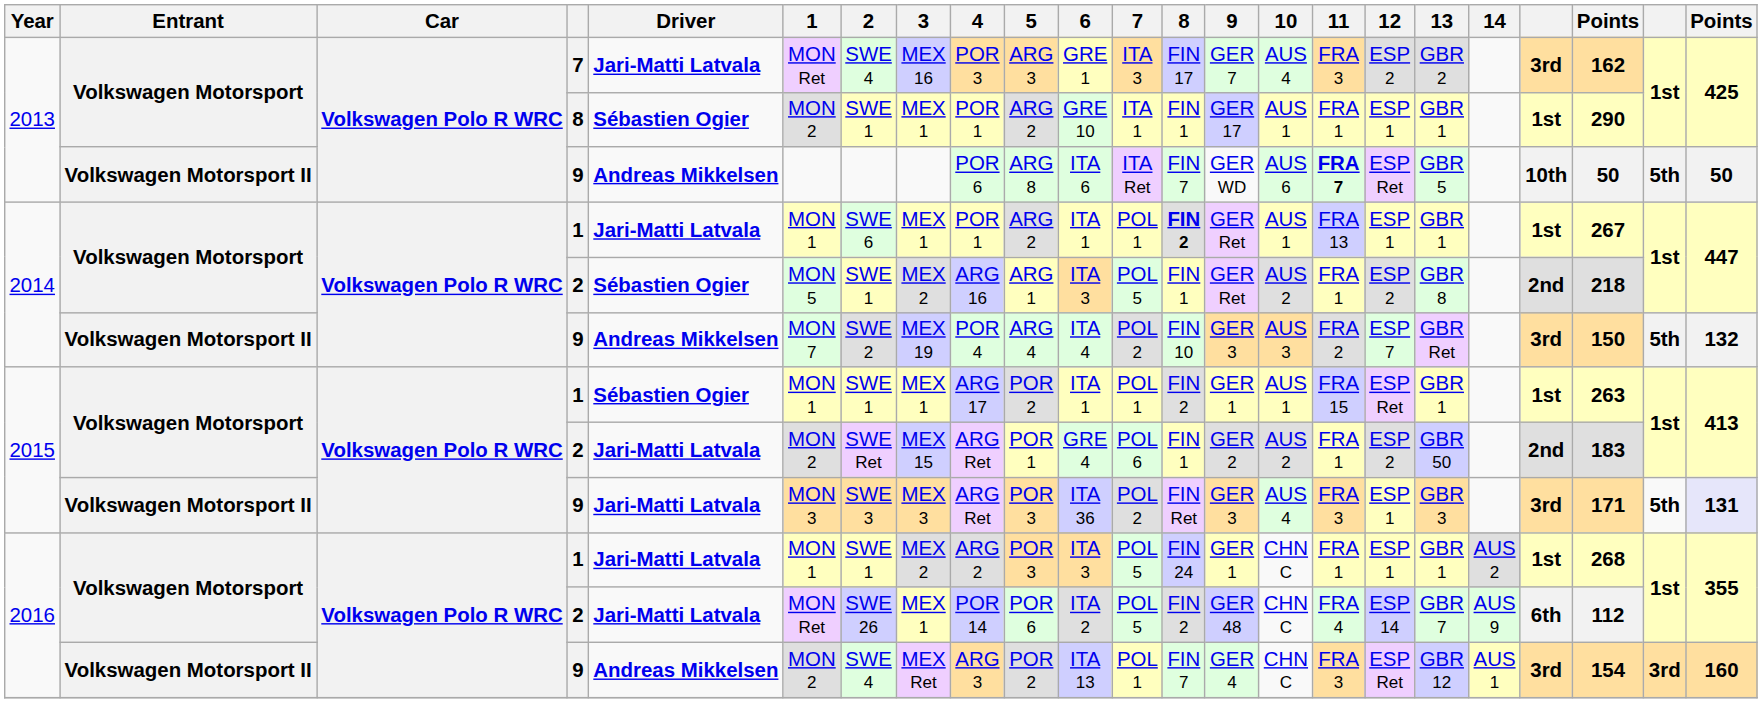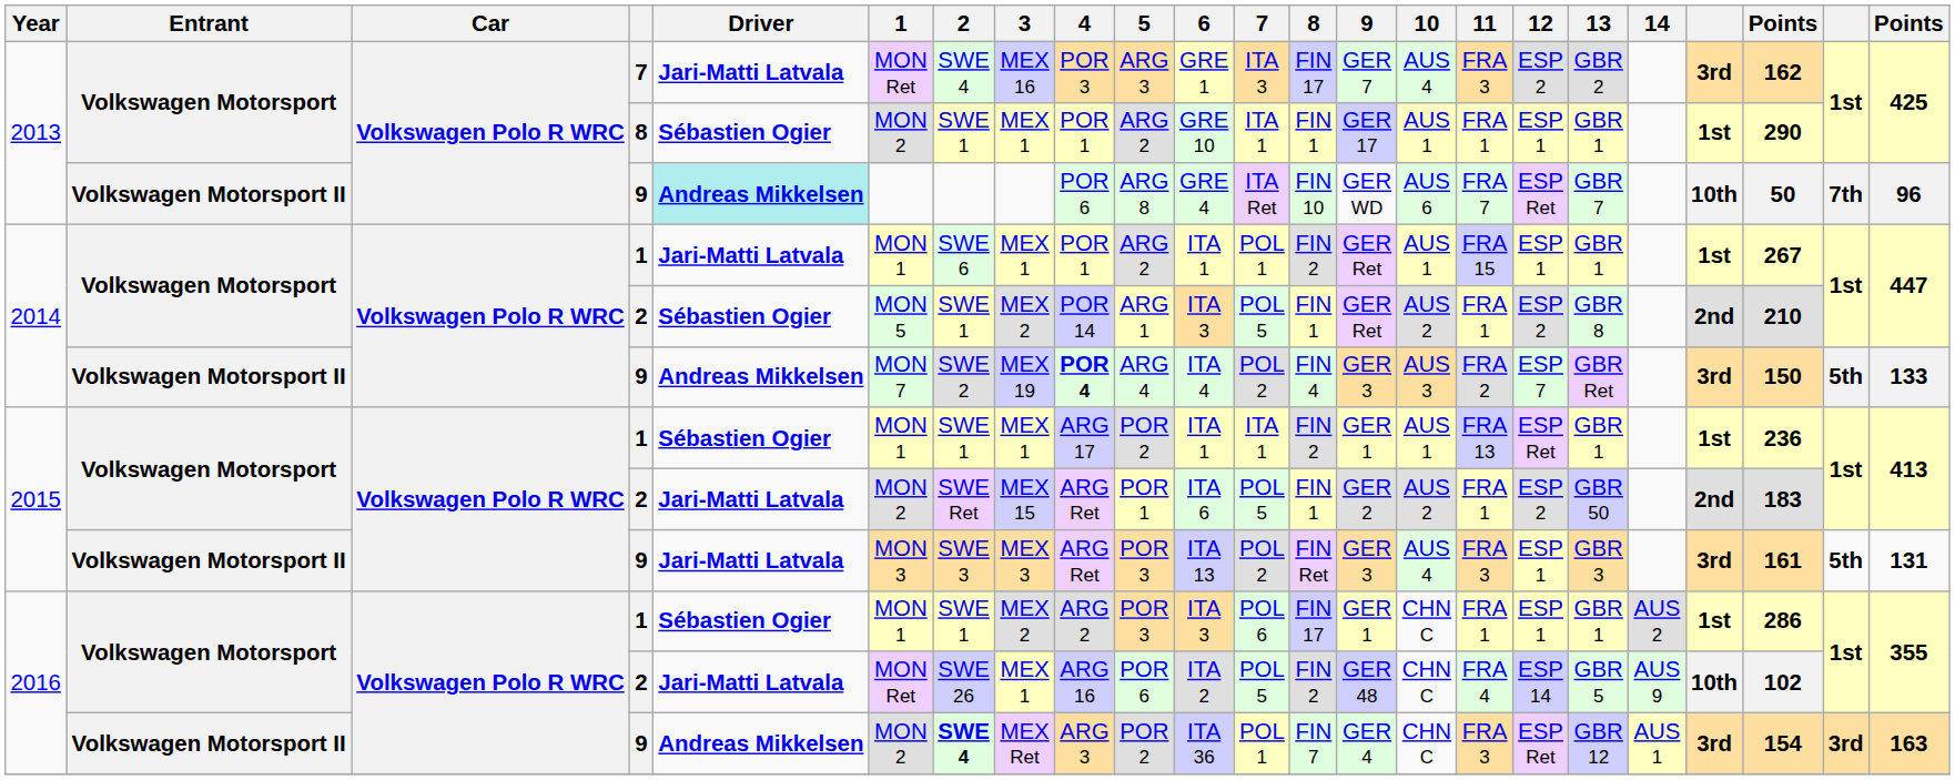2013 / 9 | Driver: no background -> paleturquoise background
2013 / 9 | 6: ITA 6 -> GRE 4
2013 / 9 | 8: FIN 7 -> FIN 10
2013 / 9 | 11: bold -> normal
2013 / 9 | 13: GBR 5 -> GBR 7
2013 / 9 | column 22: 5th -> 7th
2013 / 9 | column 23: 50 -> 96
2014 / 1 | 8: bold -> normal
2014 / 1 | 11: FRA 13 -> FRA 15
2014 / 2 | 4: ARG 16 -> POR 14
2014 / 2 | column 21: 218 -> 210
2014 / 9 | 4: normal -> bold
2014 / 9 | 8: FIN 10 -> FIN 4
2014 / 9 | column 23: 132 -> 133
2015 / 1 | 7: POL 1 -> ITA 1
2015 / 1 | 11: FRA 15 -> FRA 13
2015 / 1 | column 21: 263 -> 236
2015 / 2 | 6: GRE 4 -> ITA 6
2015 / 2 | 7: POL 6 -> POL 5
2015 / 9 | 6: ITA 36 -> ITA 13
2015 / 9 | column 21: 171 -> 161
2015 / 9 | column 23: lavender background -> no background
2016 / 1 | Driver: Jari-Matti Latvala -> Sébastien Ogier
2016 / 1 | 7: POL 5 -> POL 6
2016 / 1 | 8: FIN 24 -> FIN 17
2016 / 1 | column 21: 268 -> 286
2016 / 2 | 4: POR 14 -> ARG 16
2016 / 2 | 13: GBR 7 -> GBR 5
2016 / 2 | column 20: 6th -> 10th
2016 / 2 | column 21: 112 -> 102
2016 / 9 | 2: normal -> bold
2016 / 9 | 6: ITA 13 -> ITA 36
2016 / 9 | column 23: 160 -> 163
